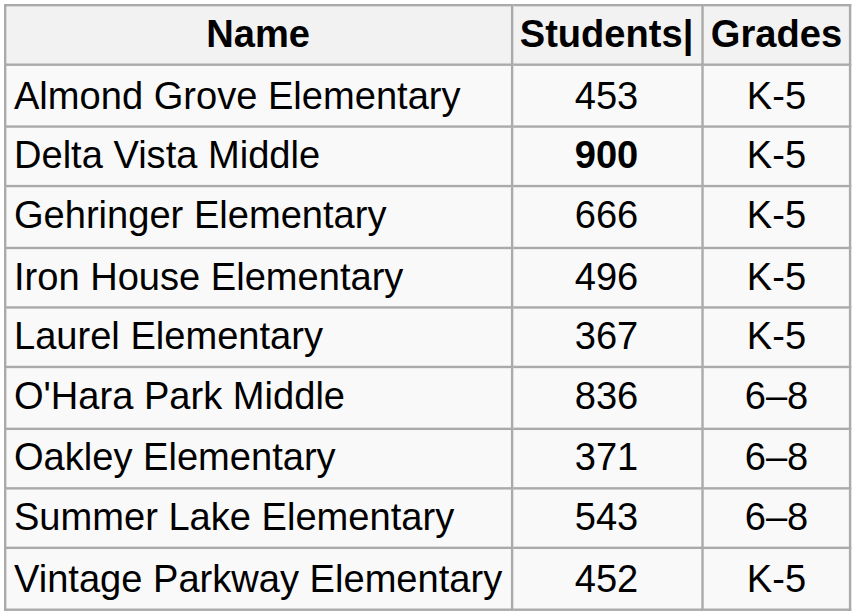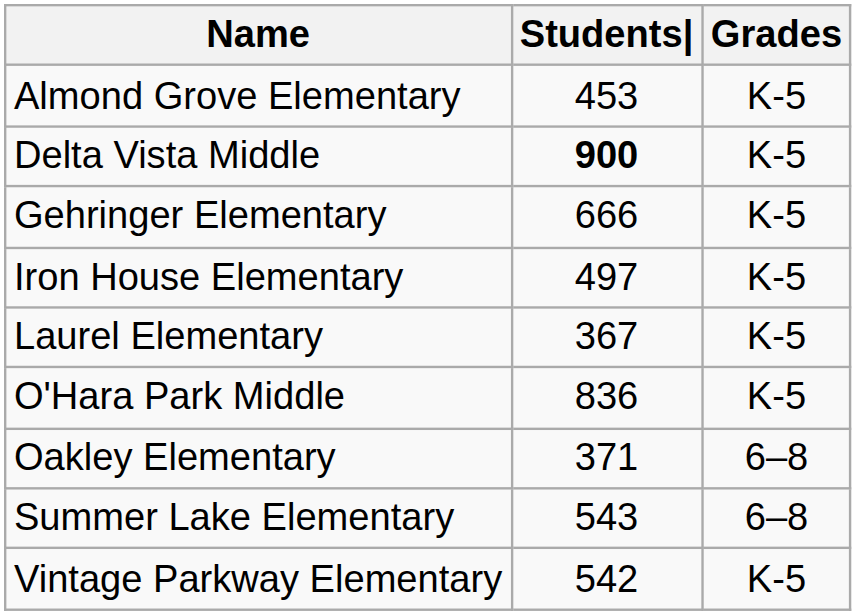Iron House Elementary | Students|: 496 -> 497
O'Hara Park Middle | Grades: 6–8 -> K-5
Vintage Parkway Elementary | Students|: 452 -> 542
